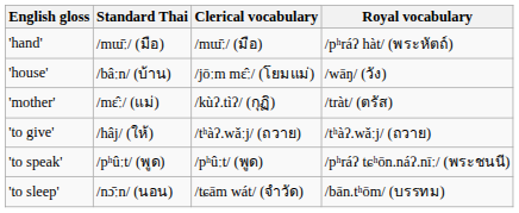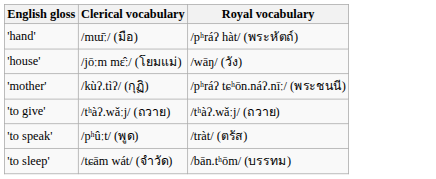- column: Standard Thai | /mɯ̄ː/ (มือ) | /bâːn/ (บ้าน) | /mɛ̂ː/ (แม่) | /hâj/ (ให้) | /pʰûːt/ (พูด) | /nɔ̄ːn/ (นอน)
'mother' | Royal vocabulary: /tràt/ (ตรัส) -> /pʰráʔ tɕʰōn.náʔ.nīː/ (พระชนนี)
'to speak' | Royal vocabulary: /pʰráʔ tɕʰōn.náʔ.nīː/ (พระชนนี) -> /tràt/ (ตรัส)
